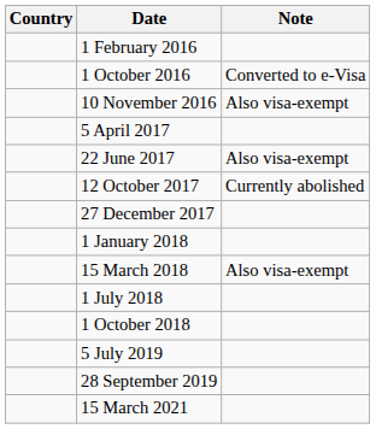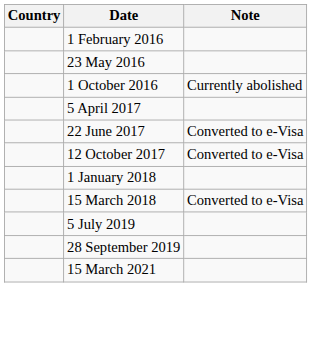+ row: 23 May 2016
1 October 2016 | Note: Converted to e-Visa -> Currently abolished
- row: 10 November 2016 | Also visa-exempt
22 June 2017 | Note: Also visa-exempt -> Converted to e-Visa
12 October 2017 | Note: Currently abolished -> Converted to e-Visa
- row: 27 December 2017
15 March 2018 | Note: Also visa-exempt -> Converted to e-Visa
- row: 1 July 2018
- row: 1 October 2018
